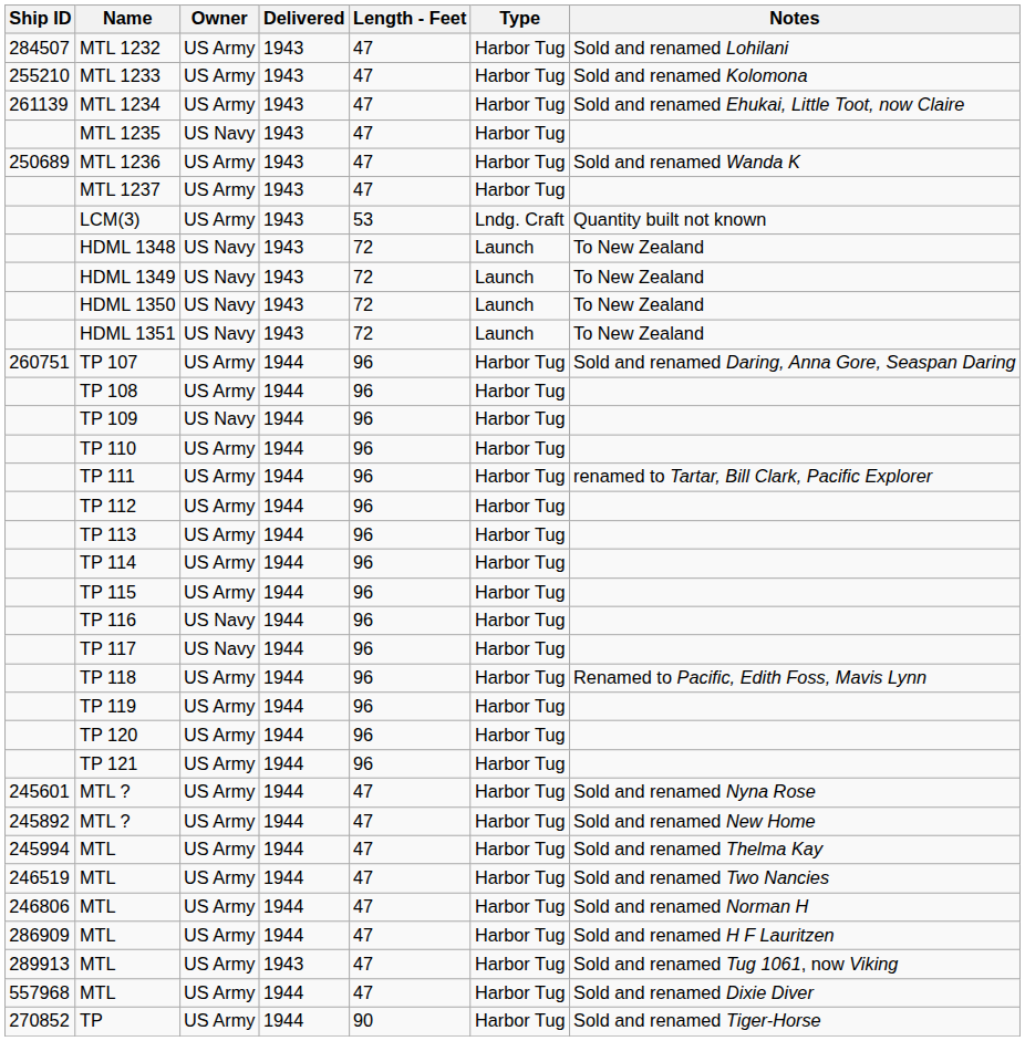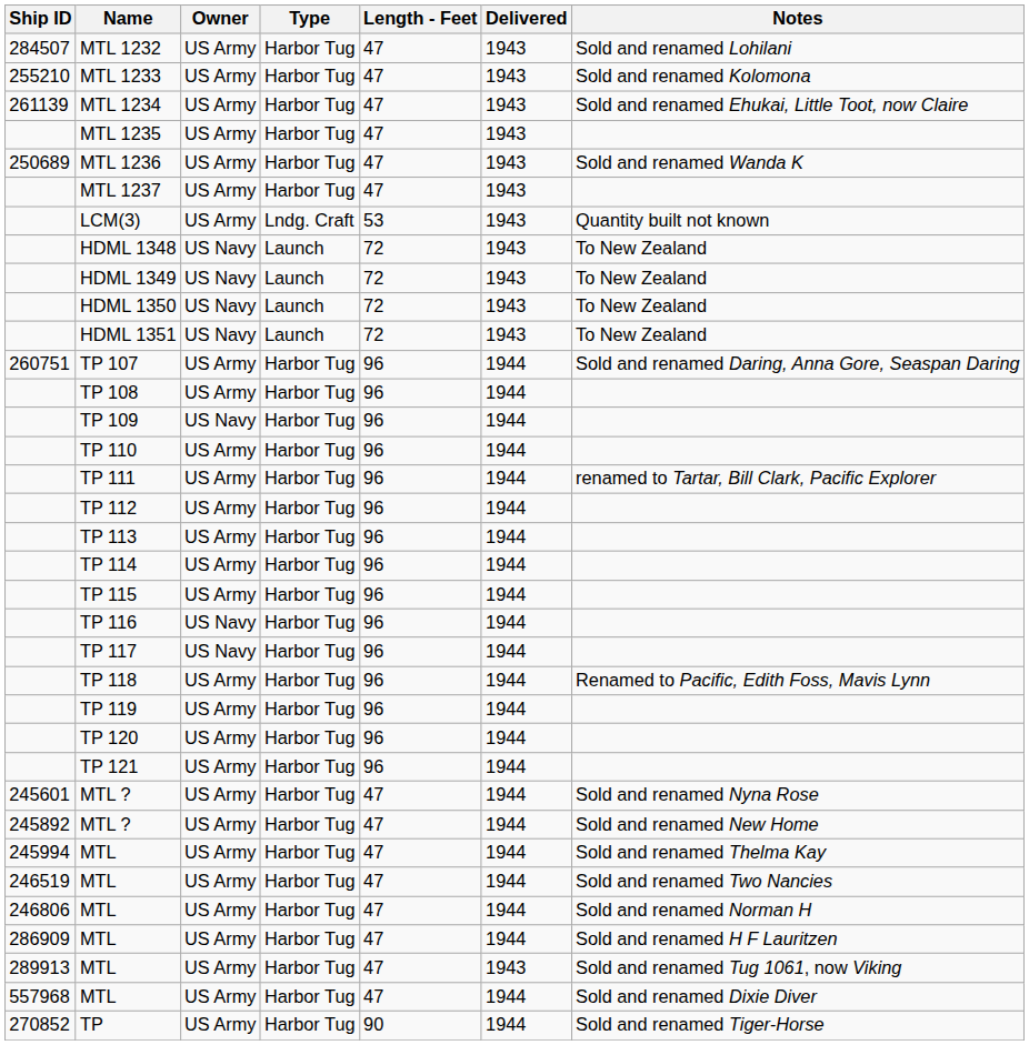columns swapped: Type <-> Delivered
MTL 1235 | Owner: US Navy -> US Army
